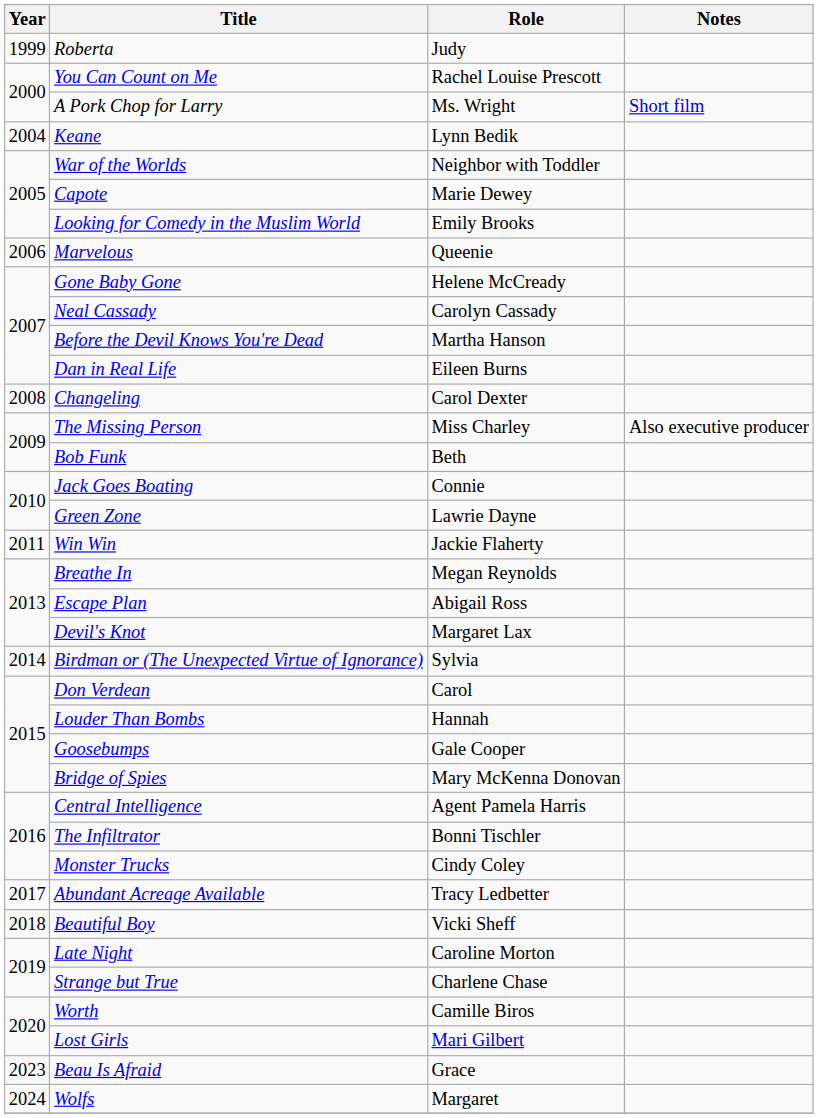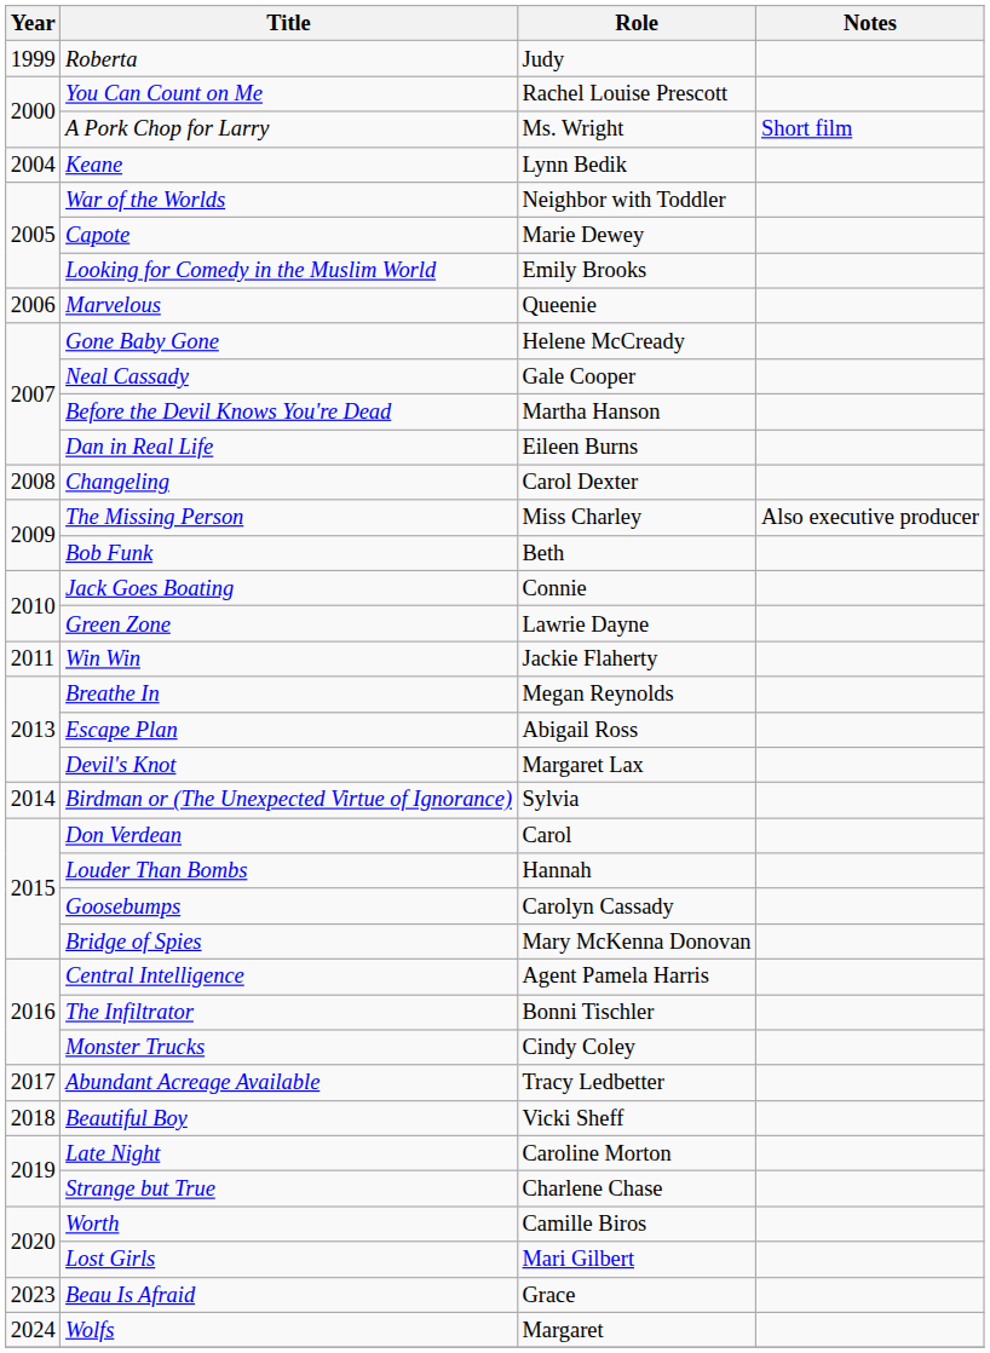Neal Cassady | Role: Carolyn Cassady -> Gale Cooper
Goosebumps | Role: Gale Cooper -> Carolyn Cassady
